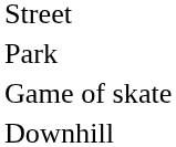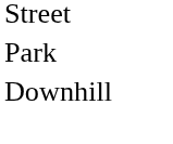- row: Game of skate
